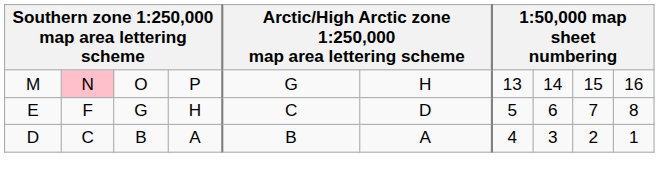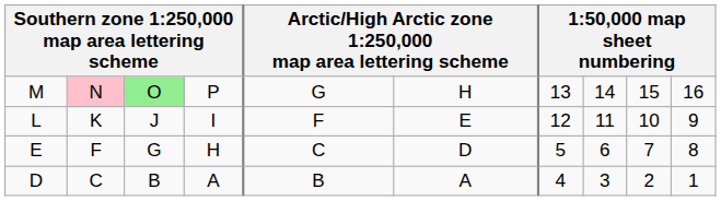M | column 3: no background -> lightgreen background
+ row: L | K | J | I | F | E | 12 | 11 | 10 | 9
